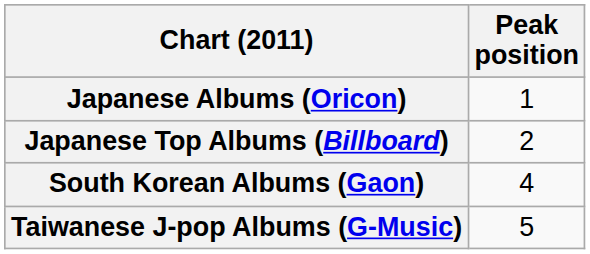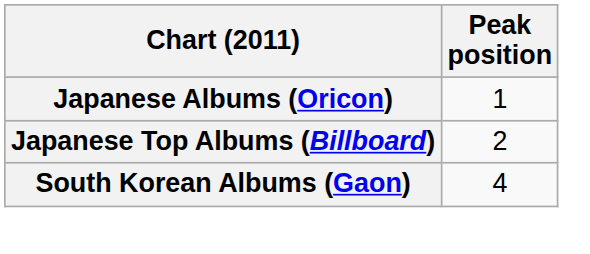- row: Taiwanese J-pop Albums (G-Music) | 5
